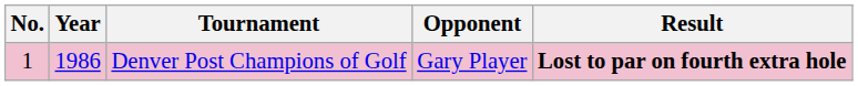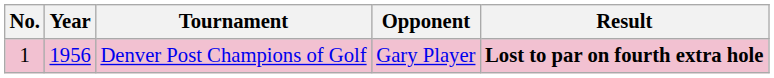Denver Post Champions of Golf | Year: 1986 -> 1956
